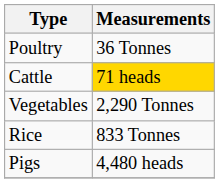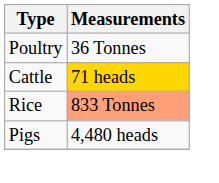- row: Vegetables | 2,290 Tonnes
Rice | Measurements: no background -> lightsalmon background
